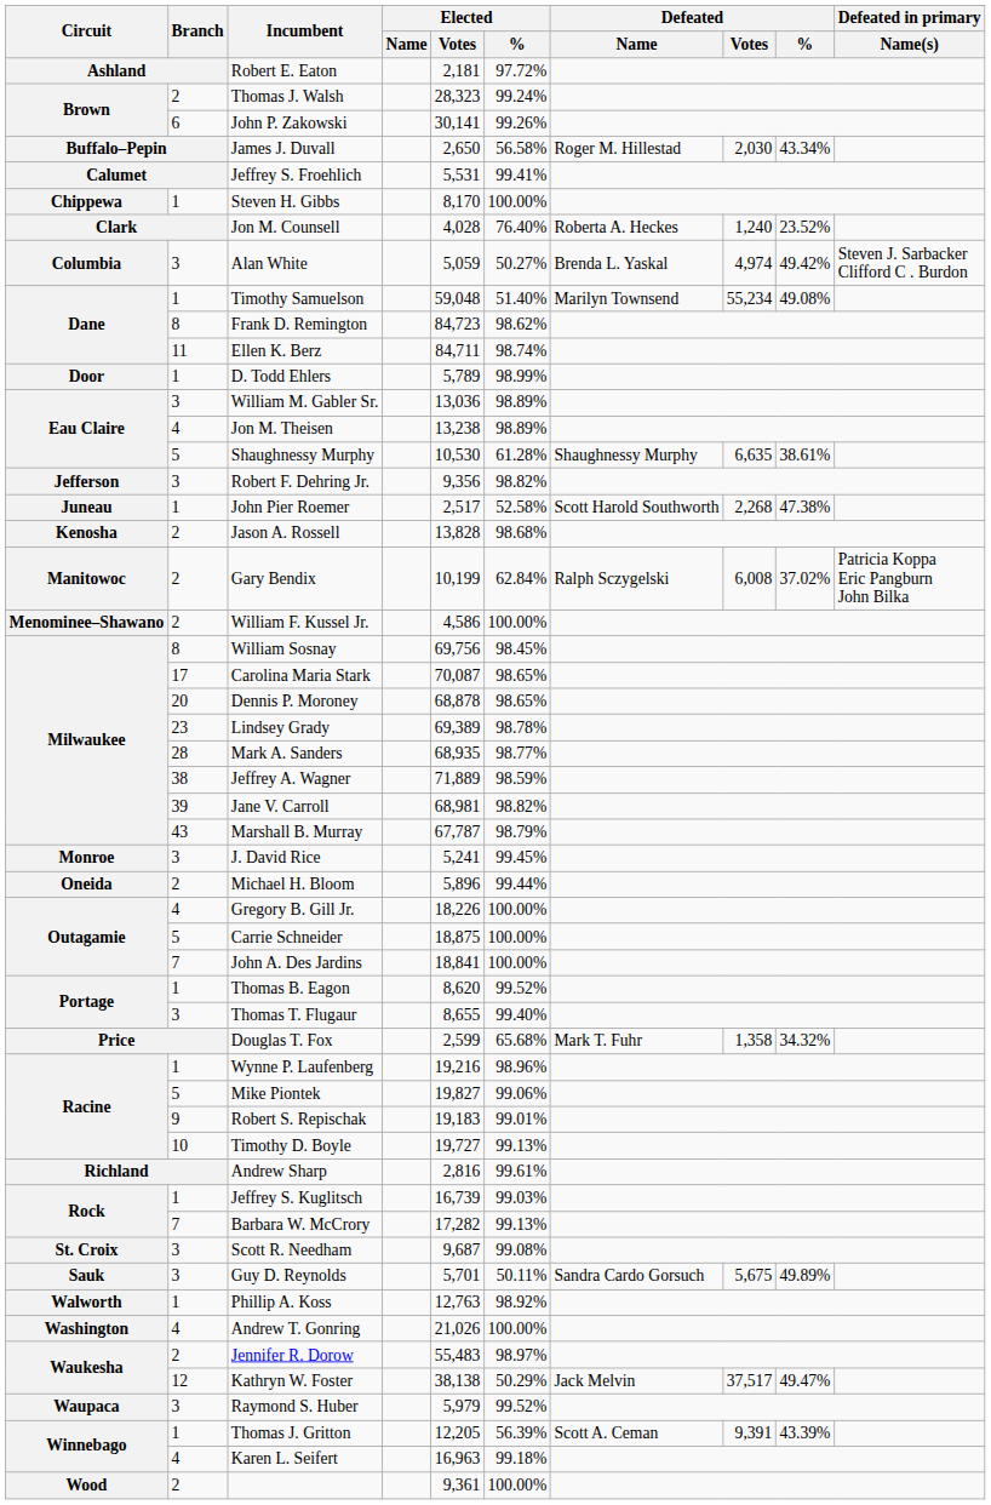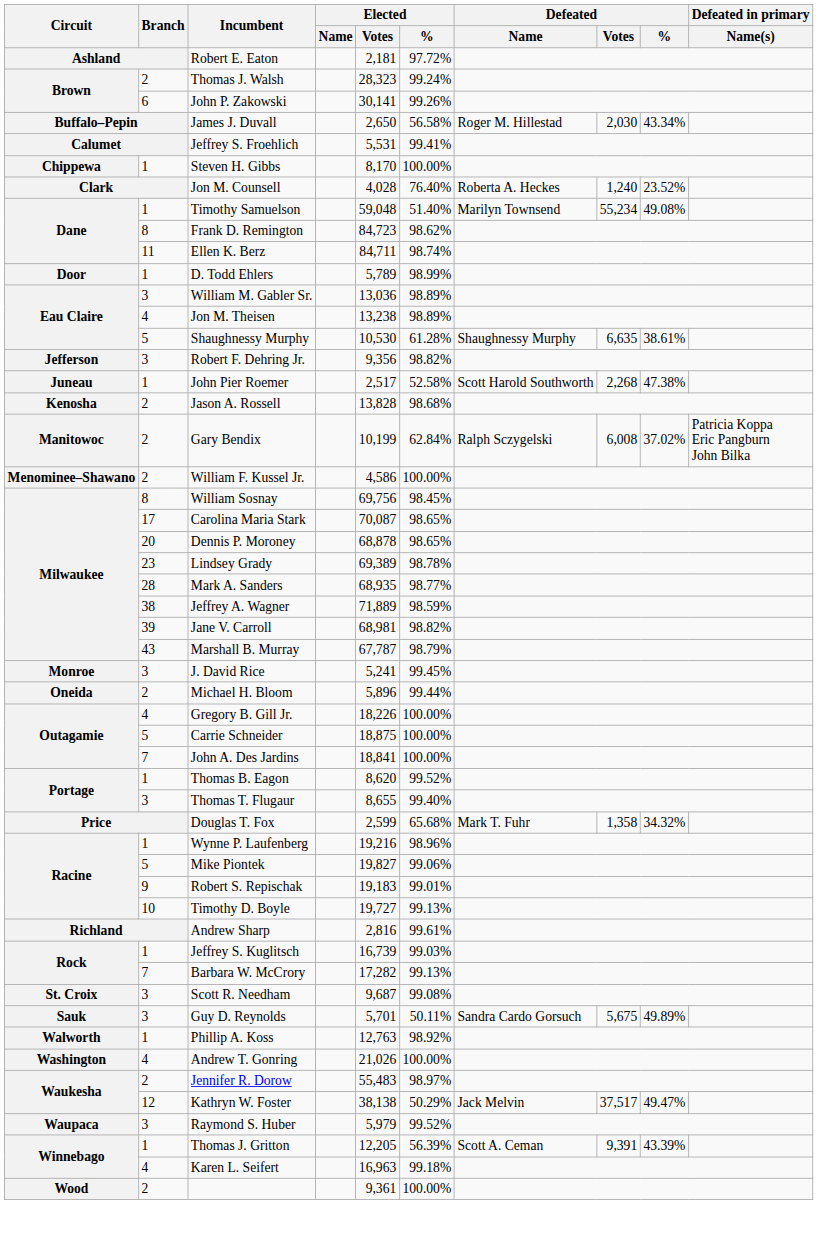- row: Columbia | 3 | Alan White | 5,059 | 50.27% | Brenda L. Yaskal | 4,974 | 49.42% | Steven J. Sarbacker Clifford C . Burdon
